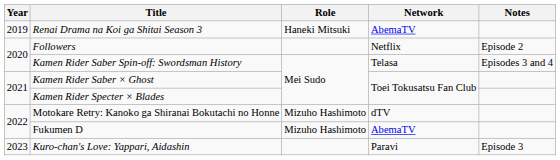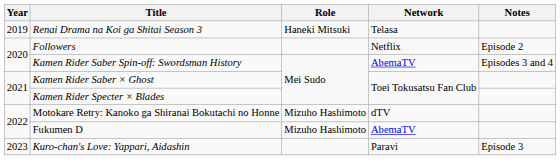Renai Drama na Koi ga Shitai Season 3 | Network: AbemaTV -> Telasa
Kamen Rider Saber Spin-off: Swordsman History | Network: Telasa -> AbemaTV
